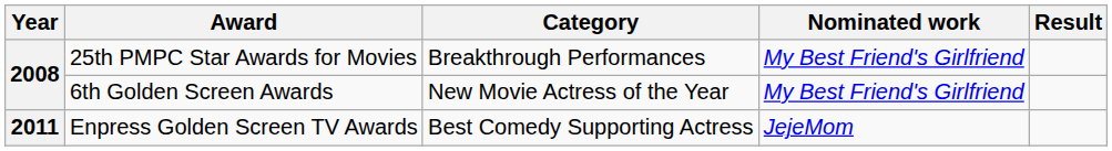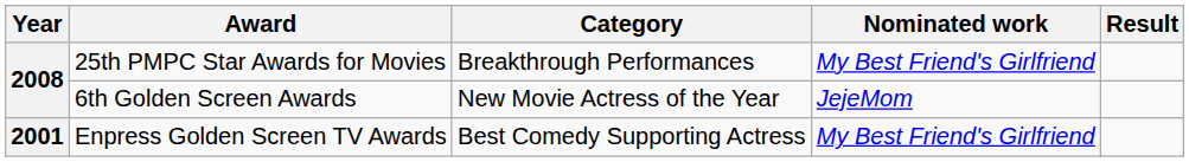6th Golden Screen Awards | Nominated work: My Best Friend's Girlfriend -> JejeMom
Enpress Golden Screen TV Awards | Year: 2011 -> 2001
Enpress Golden Screen TV Awards | Nominated work: JejeMom -> My Best Friend's Girlfriend
